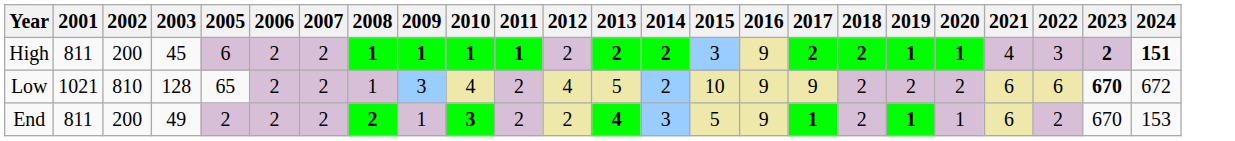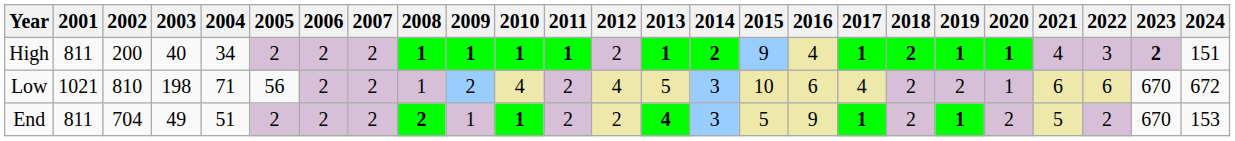+ column: 2004 | 34 | 71 | 51
High | 2003: 45 -> 40
High | 2005: 6 -> 2
High | 2013: 2 -> 1
High | 2015: 3 -> 9
High | 2016: 9 -> 4
High | 2017: 2 -> 1
High | 2024: bold -> normal
Low | 2003: 128 -> 198
Low | 2005: 65 -> 56
Low | 2009: 3 -> 2
Low | 2014: 2 -> 3
Low | 2016: 9 -> 6
Low | 2017: 9 -> 4
Low | 2020: 2 -> 1
Low | 2023: bold -> normal
End | 2002: 200 -> 704
End | 2010: 3 -> 1
End | 2020: 1 -> 2
End | 2021: 6 -> 5
